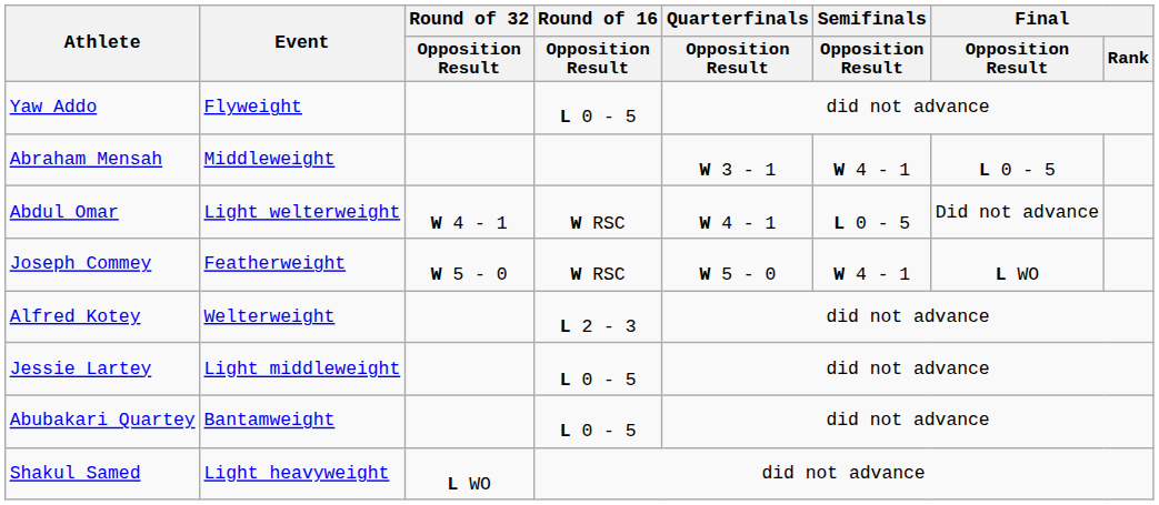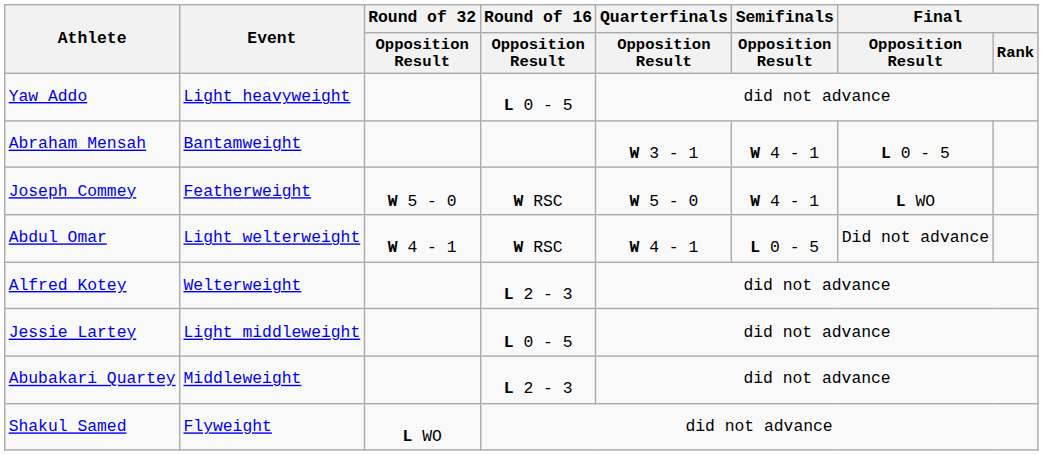Yaw Addo | Event: Flyweight -> Light heavyweight
Abraham Mensah | Event: Middleweight -> Bantamweight
rows swapped: Joseph Commey <-> Abdul Omar
Abubakari Quartey | Event: Bantamweight -> Middleweight
Abubakari Quartey | Round of 16 / Opposition Result: L 0 - 5 -> L 2 - 3
Shakul Samed | Event: Light heavyweight -> Flyweight
